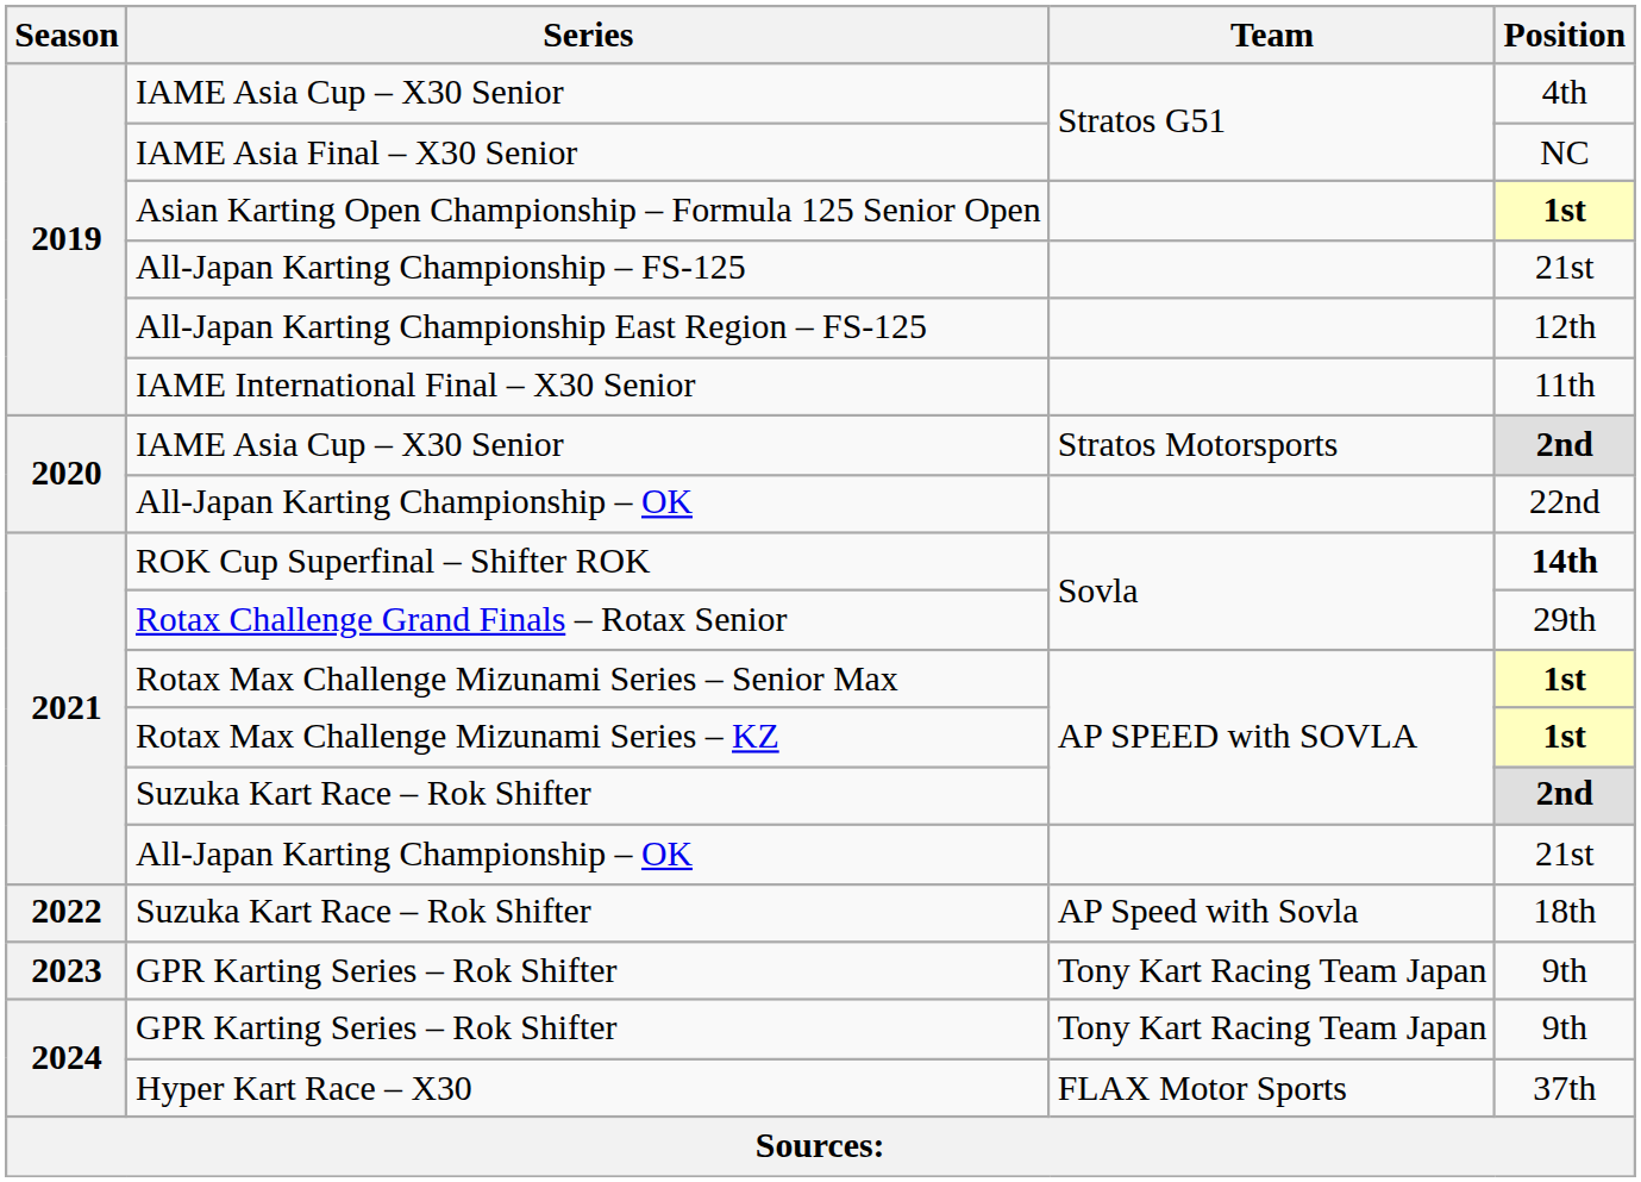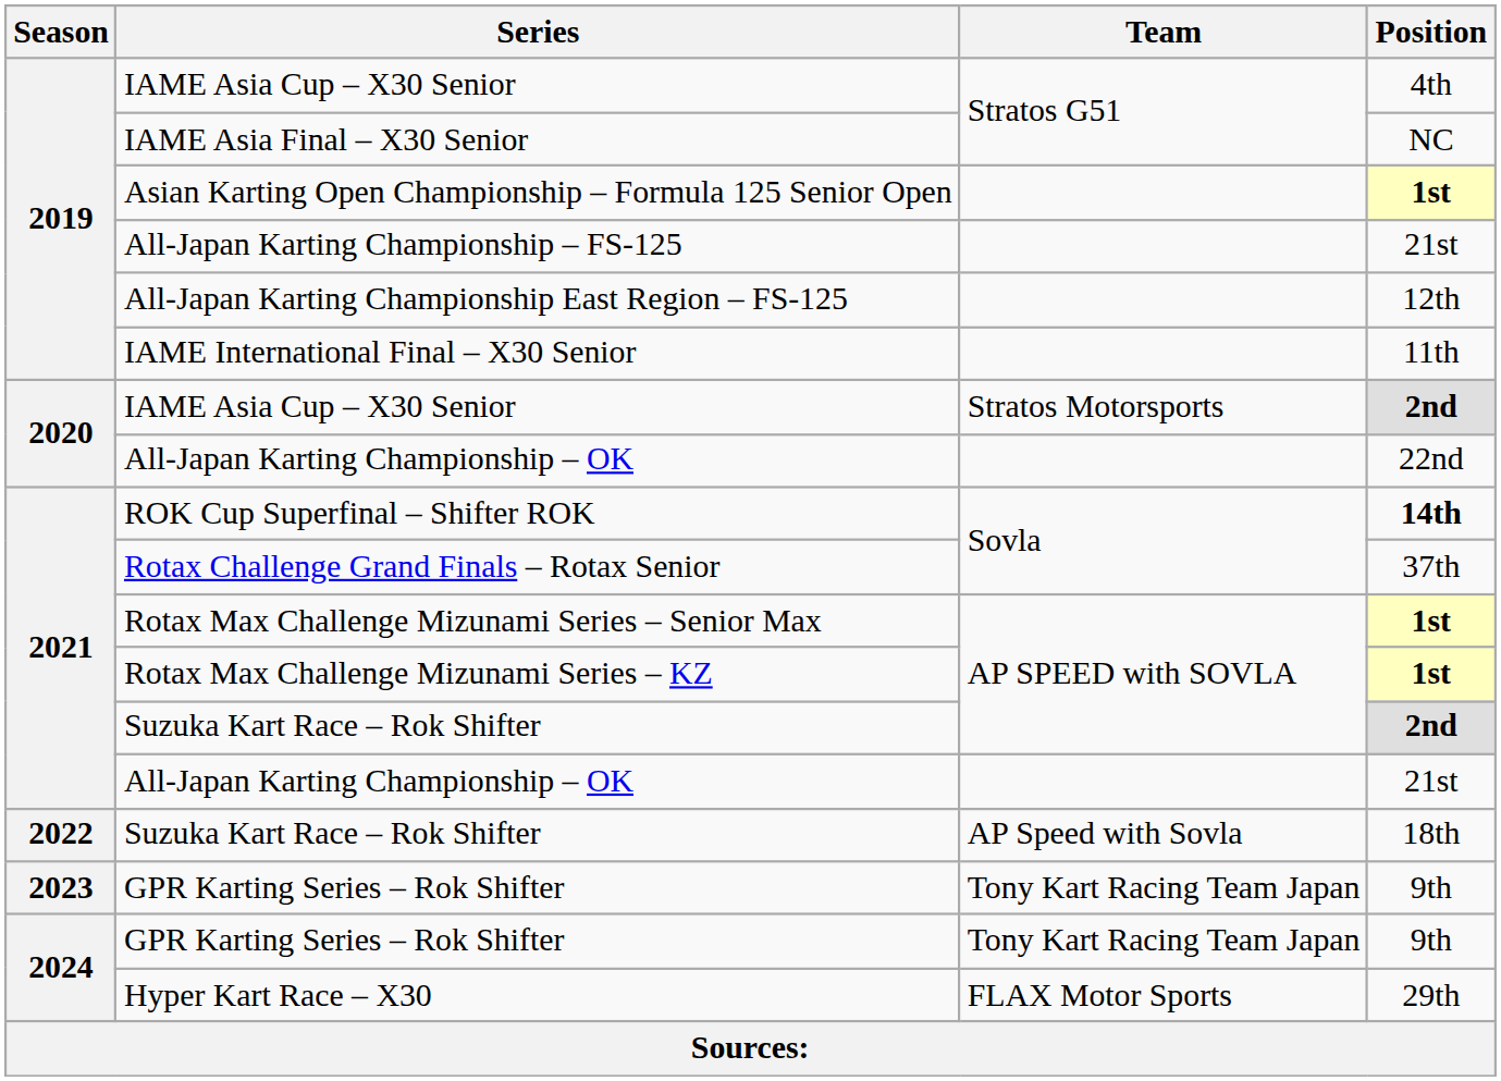Rotax Challenge Grand Finals – Rotax Senior | Position: 29th -> 37th
Hyper Kart Race – X30 | Position: 37th -> 29th
